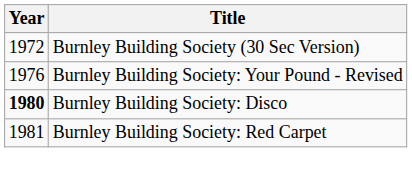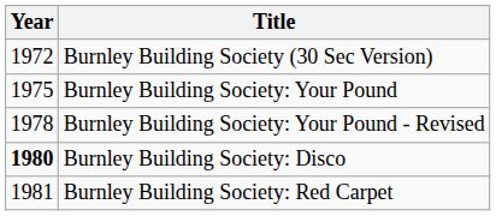+ row: 1975 | Burnley Building Society: Your Pound
Burnley Building Society: Your Pound - Revised | Year: 1976 -> 1978
